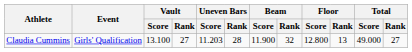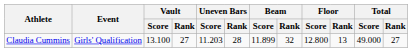Claudia Cummins | Beam / Score: 11.900 -> 11.899
